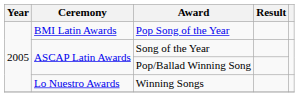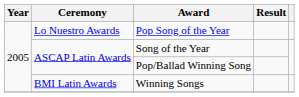Pop Song of the Year | Ceremony: BMI Latin Awards -> Lo Nuestro Awards
Winning Songs | Ceremony: Lo Nuestro Awards -> BMI Latin Awards
